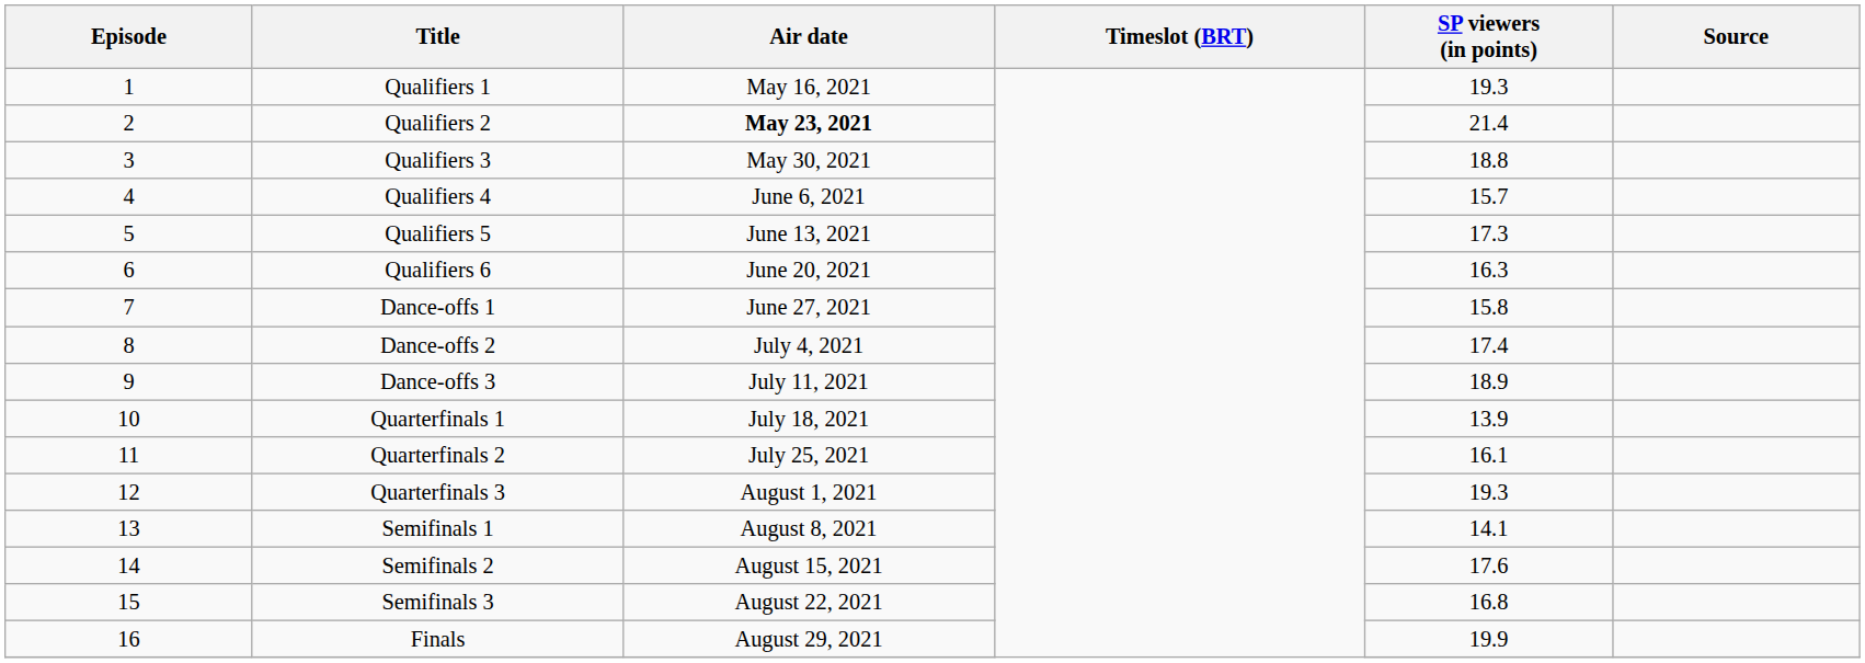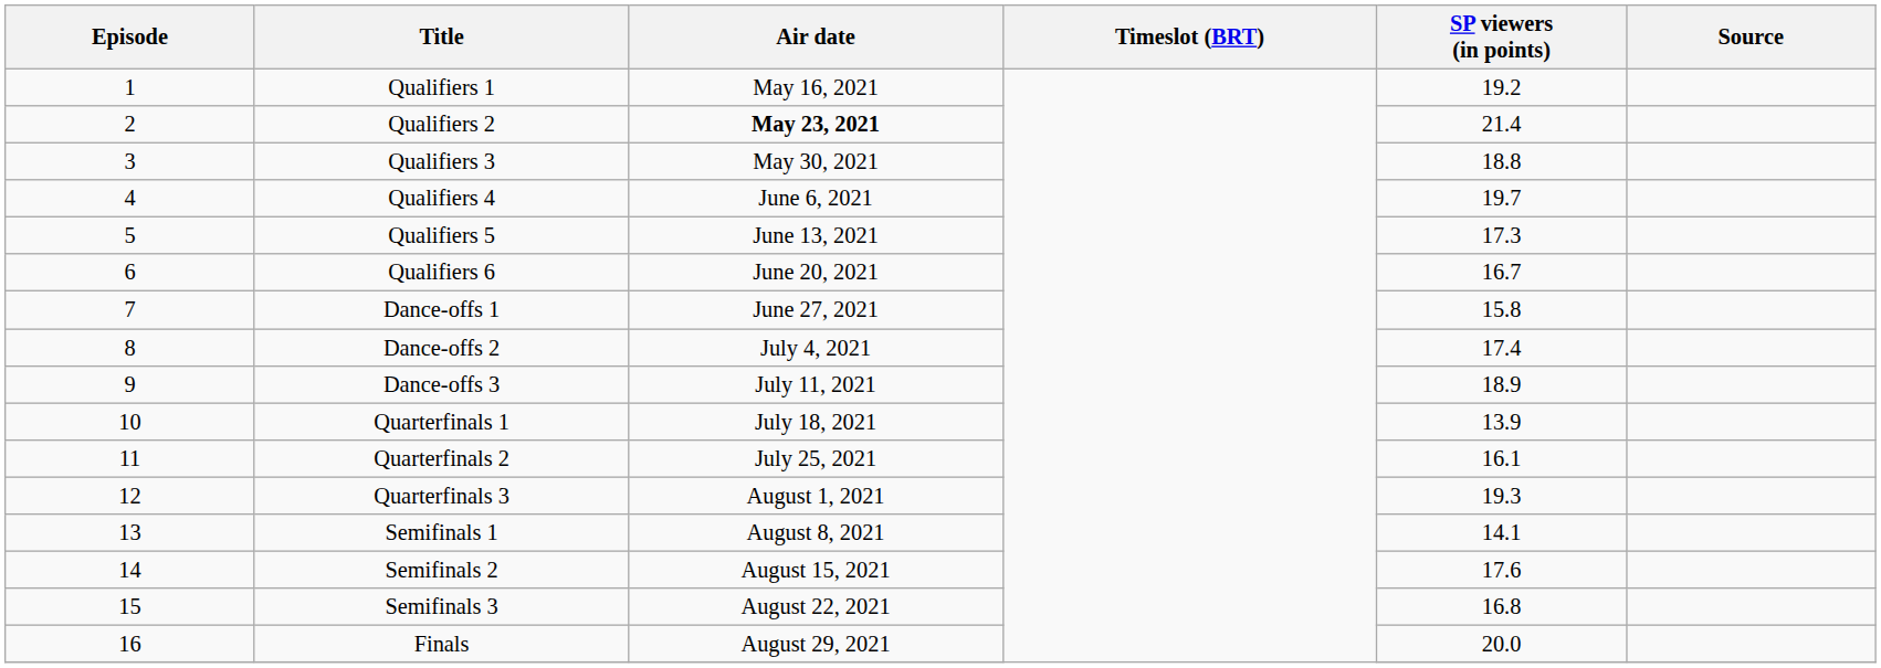Qualifiers 1 | SP viewers (in points): 19.3 -> 19.2
Qualifiers 4 | SP viewers (in points): 15.7 -> 19.7
Qualifiers 6 | SP viewers (in points): 16.3 -> 16.7
Finals | SP viewers (in points): 19.9 -> 20.0
